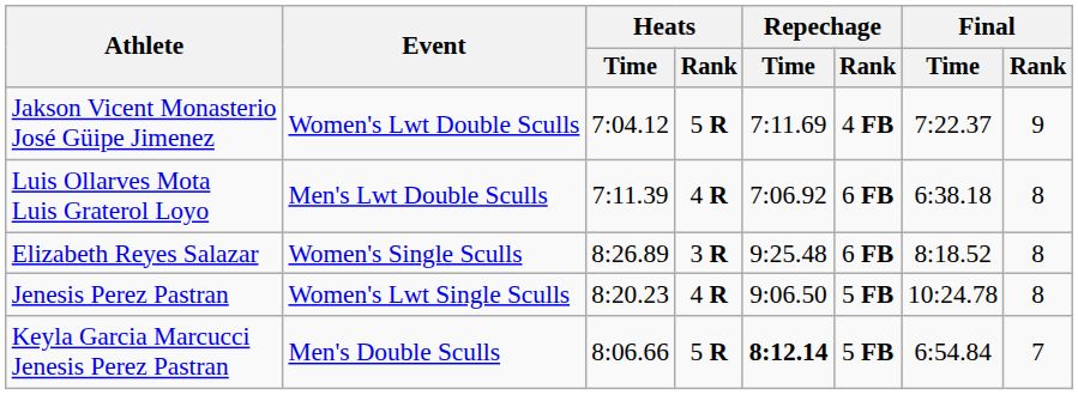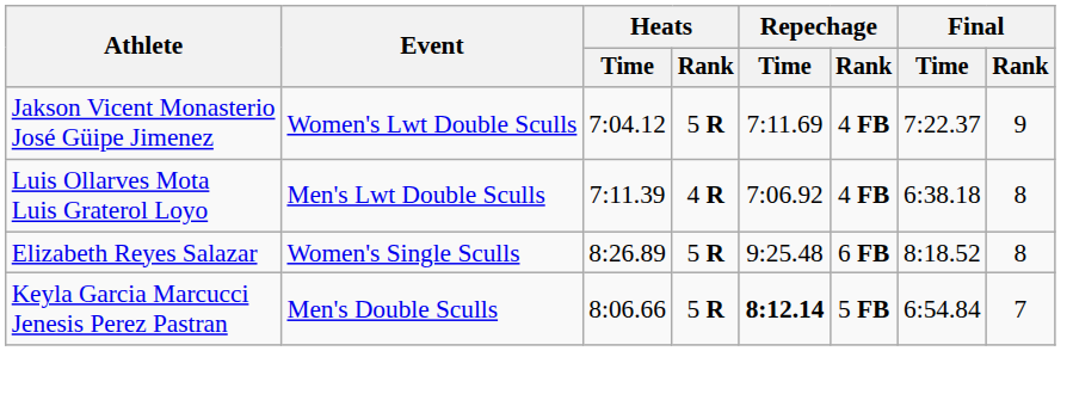Luis Ollarves Mota Luis Graterol Loyo | Repechage / Rank: 6 FB -> 4 FB
Elizabeth Reyes Salazar | Heats / Rank: 3 R -> 5 R
- row: Jenesis Perez Pastran | Women's Lwt Single Sculls | 8:20.23 | 4 R | 9:06.50 | 5 FB | 10:24.78 | 8
